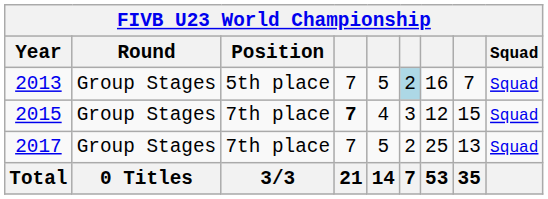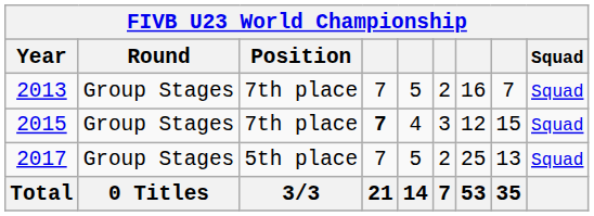2013 | Position: 5th place -> 7th place
2013 | column 6: lightblue background -> no background
2017 | Position: 7th place -> 5th place
